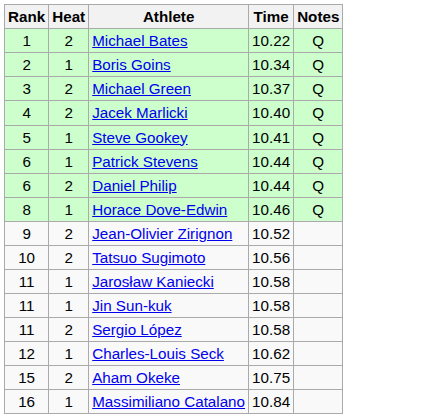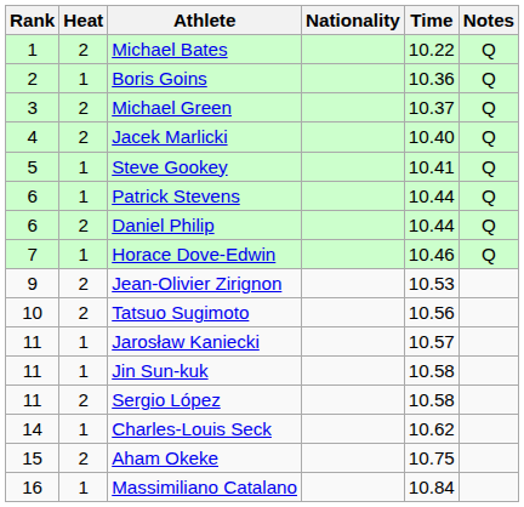+ column: Nationality
Boris Goins | Time: 10.34 -> 10.36
Horace Dove-Edwin | Rank: 8 -> 7
Jean-Olivier Zirignon | Time: 10.52 -> 10.53
Jarosław Kaniecki | Time: 10.58 -> 10.57
Charles-Louis Seck | Rank: 12 -> 14
